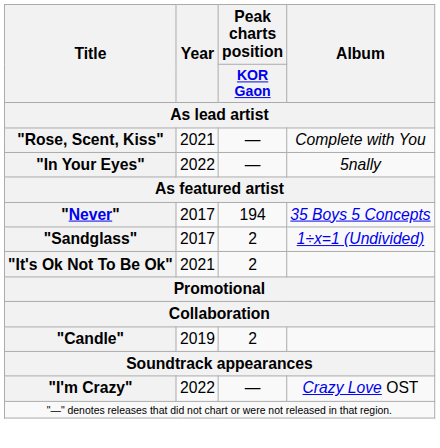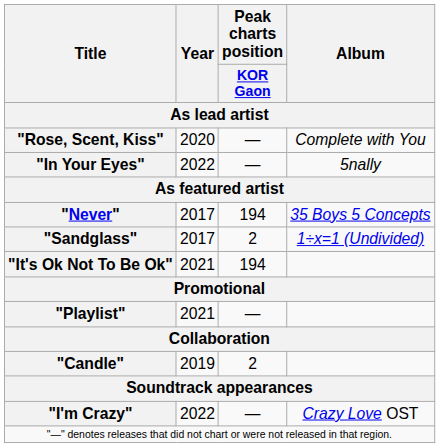"Rose, Scent, Kiss" | Year: 2021 -> 2020
"It's Ok Not To Be Ok" | Peak charts position / KOR Gaon: 2 -> 194
+ row: "Playlist" | 2021 | —
